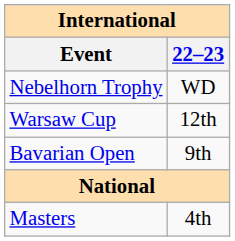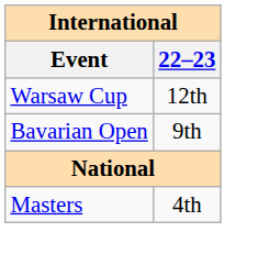- row: Nebelhorn Trophy | WD
